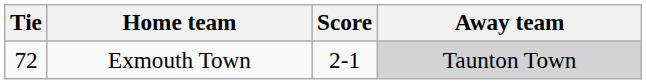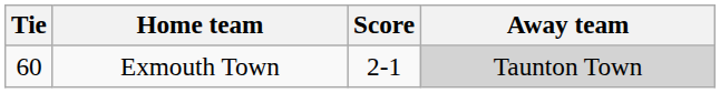Exmouth Town | Tie: 72 -> 60
